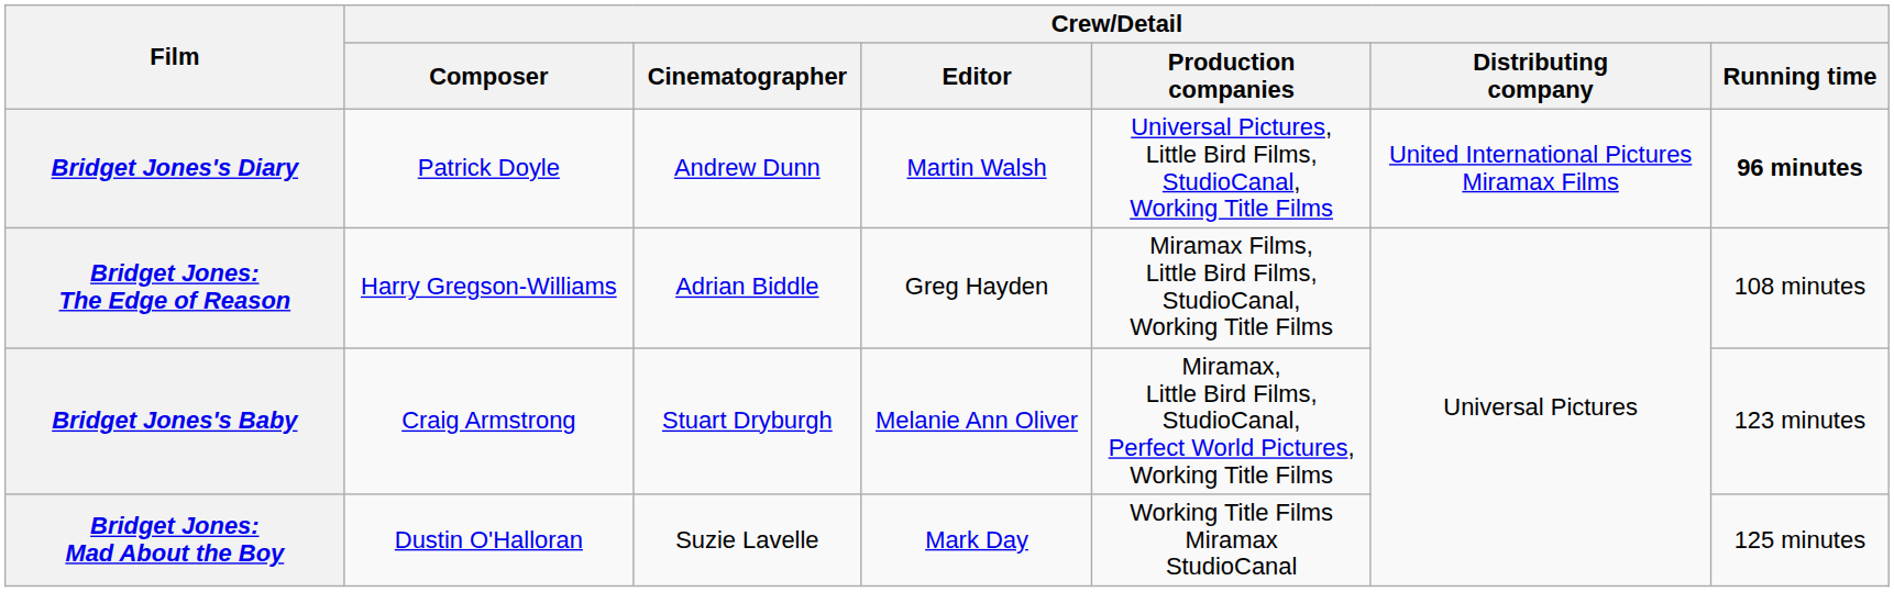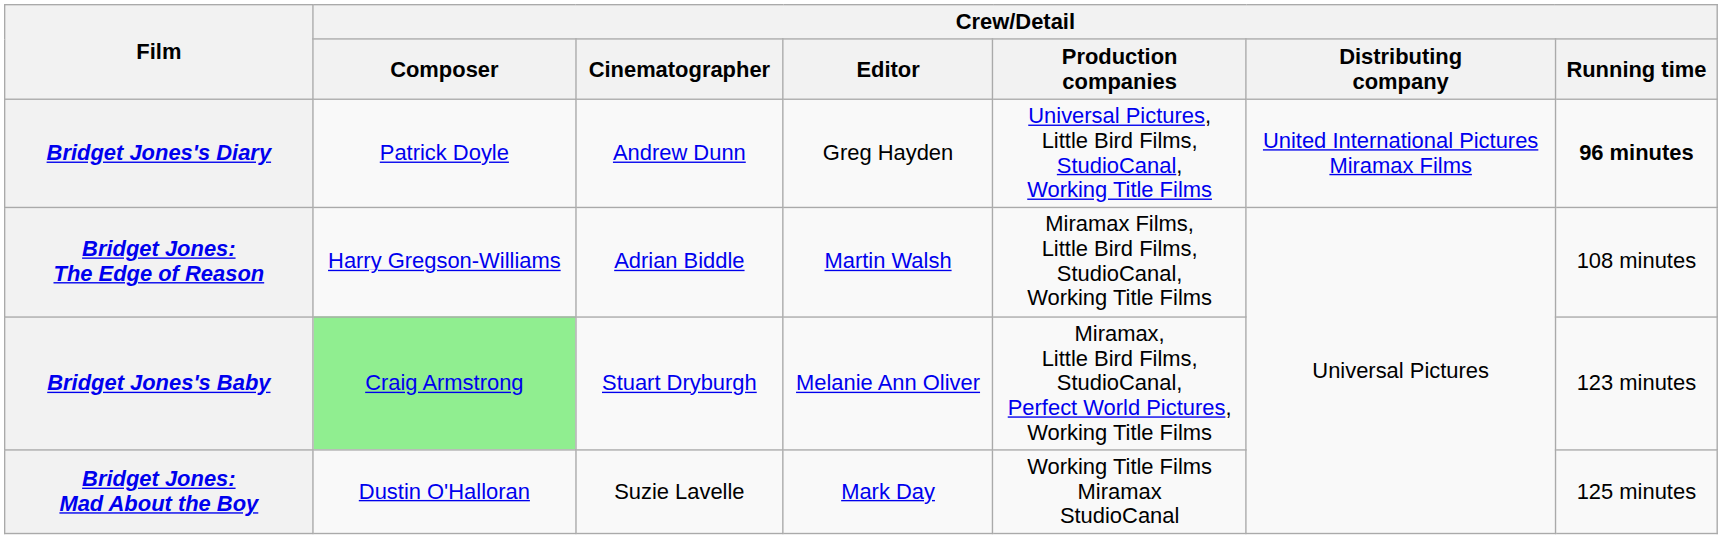Bridget Jones's Diary | Crew/Detail / Editor: Martin Walsh -> Greg Hayden
Bridget Jones: The Edge of Reason | Crew/Detail / Editor: Greg Hayden -> Martin Walsh
Bridget Jones's Baby | Crew/Detail / Composer: no background -> lightgreen background
